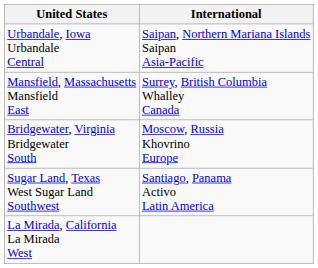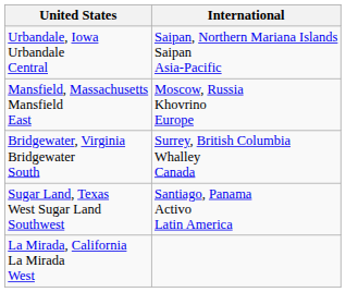Mansfield, Massachusetts Mansfield East | International: Surrey, British Columbia Whalley Canada -> Moscow, Russia Khovrino Europe
Bridgewater, Virginia Bridgewater South | International: Moscow, Russia Khovrino Europe -> Surrey, British Columbia Whalley Canada
